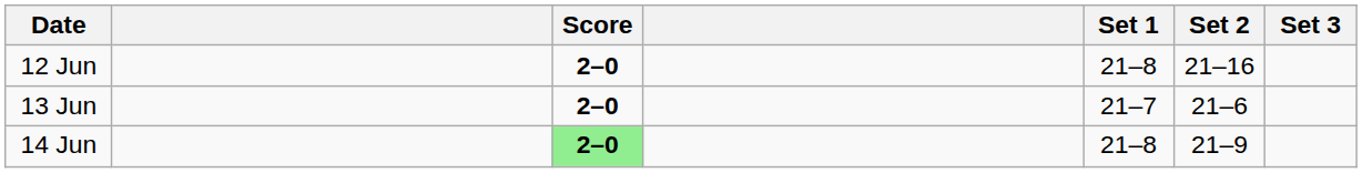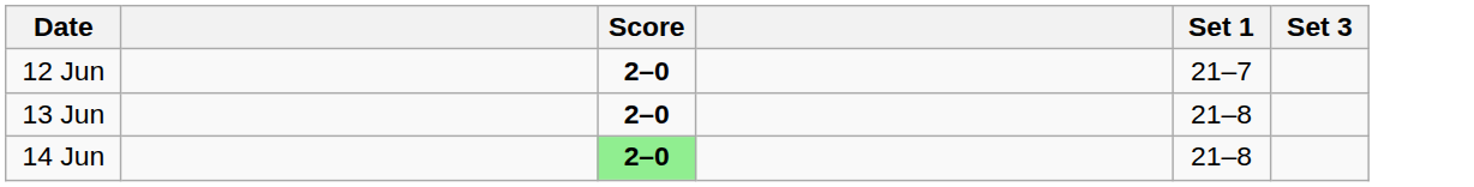- column: Set 2 | 21–16 | 21–6 | 21–9
12 Jun | Set 1: 21–8 -> 21–7
13 Jun | Set 1: 21–7 -> 21–8
